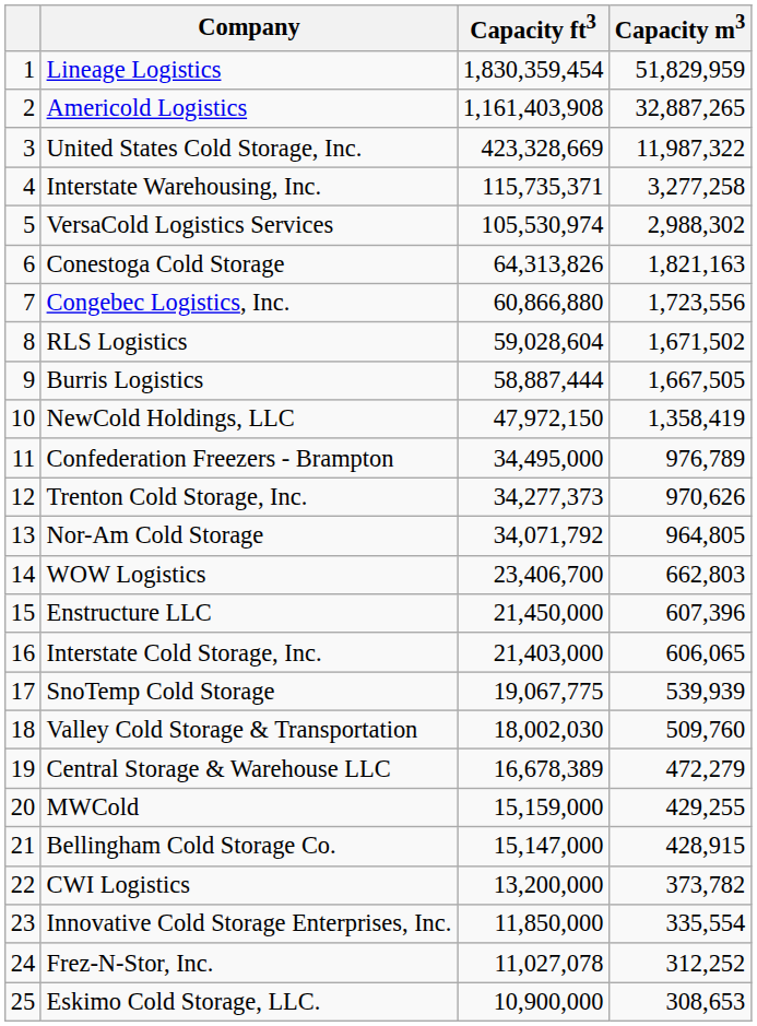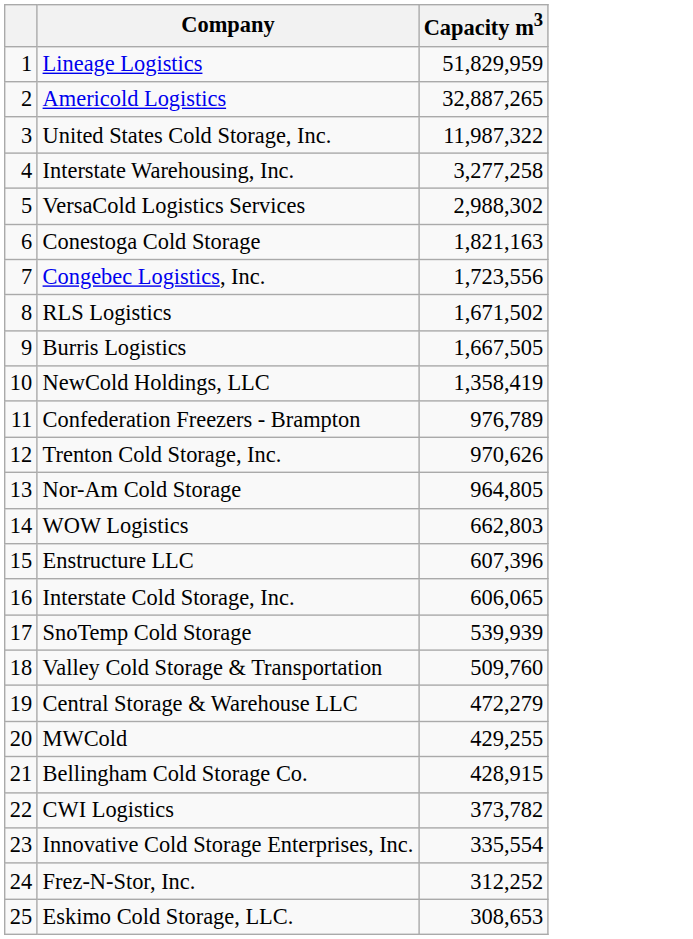- column: Capacity ft3 | 1,830,359,454 | 1,161,403,908 | 423,328,669 | 115,735,371 | 105,530,974 | 64,313,826 | 60,866,880 | 59,028,604 | 58,887,444 | 47,972,150 | 34,495,000 | 34,277,373 | 34,071,792 | 23,406,700 | 21,450,000 | 21,403,000 | 19,067,775 | 18,002,030 | 16,678,389 | 15,159,000 | 15,147,000 | 13,200,000 | 11,850,000 | 11,027,078 | 10,900,000
